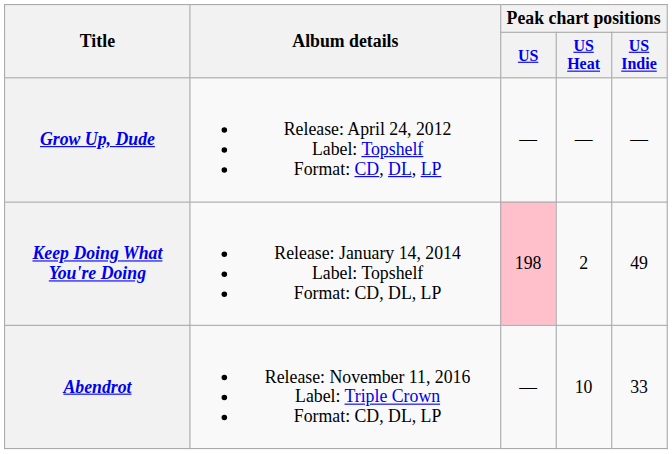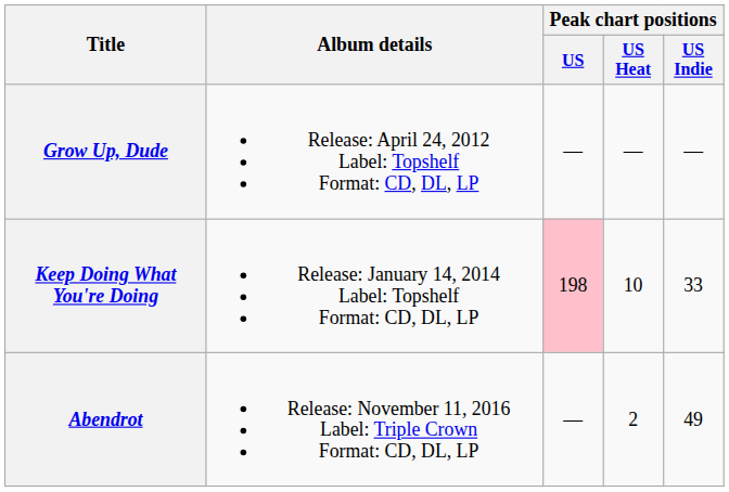Keep Doing What You're Doing | Peak chart positions / US Heat: 2 -> 10
Keep Doing What You're Doing | Peak chart positions / US Indie: 49 -> 33
Abendrot | Peak chart positions / US Heat: 10 -> 2
Abendrot | Peak chart positions / US Indie: 33 -> 49
